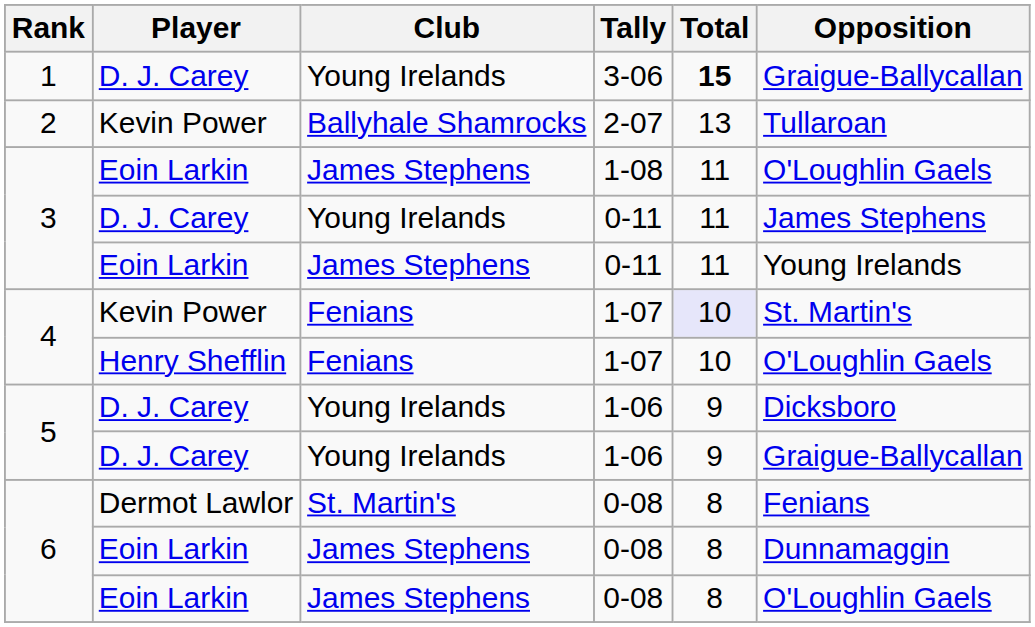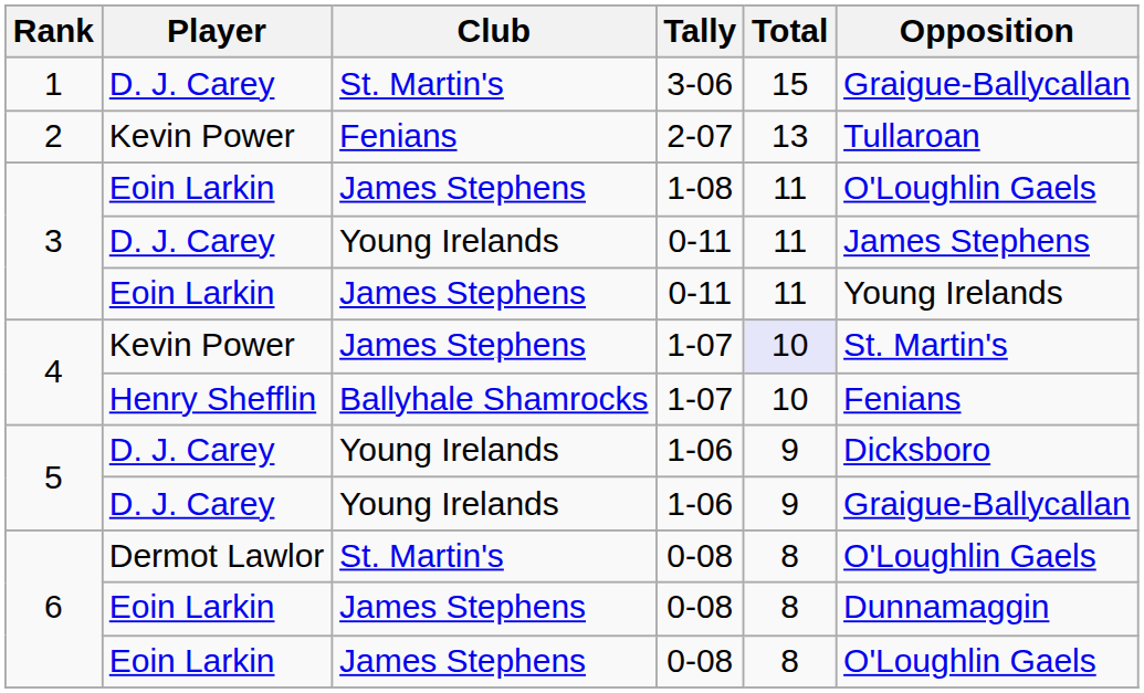3-06 | Club: Young Irelands -> St. Martin's
3-06 | Total: bold -> normal
2-07 | Club: Ballyhale Shamrocks -> Fenians
Kevin Power / 1-07 | Club: Fenians -> James Stephens
Henry Shefflin / 1-07 | Club: Fenians -> Ballyhale Shamrocks
Henry Shefflin / 1-07 | Opposition: O'Loughlin Gaels -> Fenians
Dermot Lawlor / 0-08 | Opposition: Fenians -> O'Loughlin Gaels
